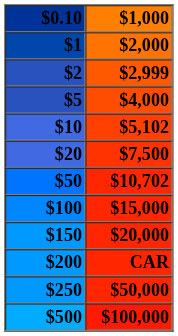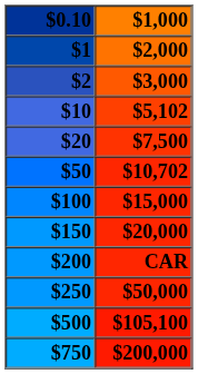$2 | column 2: $2,999 -> $3,000
- row: $5 | $4,000
$500 | column 2: $100,000 -> $105,100
+ row: $750 | $200,000
